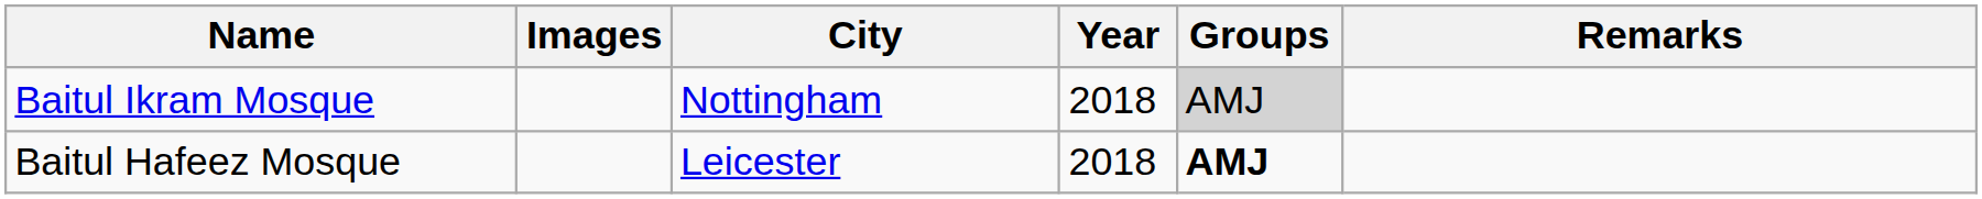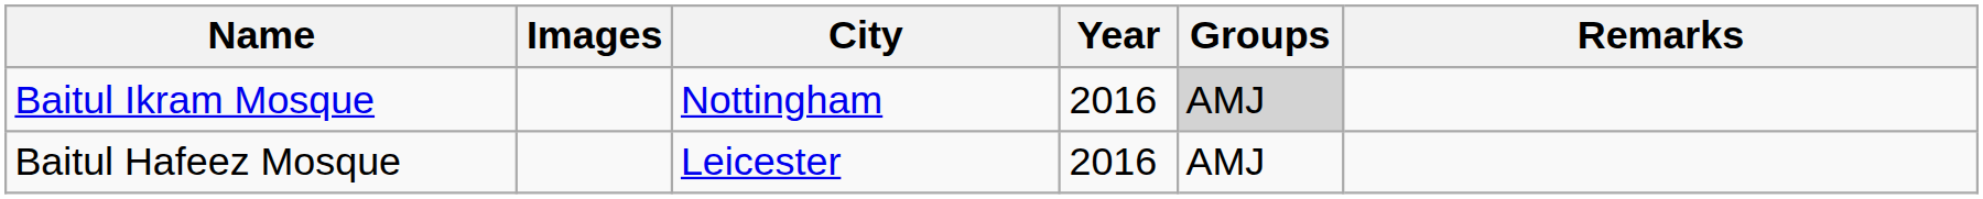Baitul Ikram Mosque | Year: 2018 -> 2016
Baitul Hafeez Mosque | Year: 2018 -> 2016
Baitul Hafeez Mosque | Groups: bold -> normal
